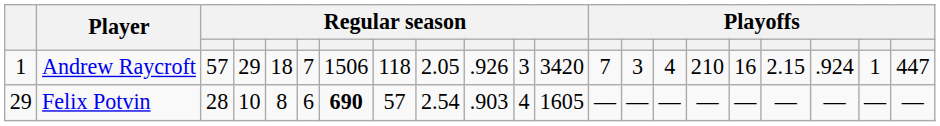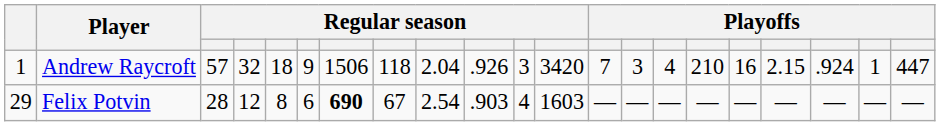Andrew Raycroft | column 4: 29 -> 32
Andrew Raycroft | column 6: 7 -> 9
Andrew Raycroft | column 9: 2.05 -> 2.04
Felix Potvin | column 4: 10 -> 12
Felix Potvin | column 8: 57 -> 67
Felix Potvin | column 12: 1605 -> 1603
